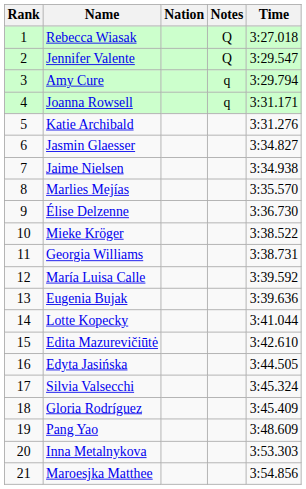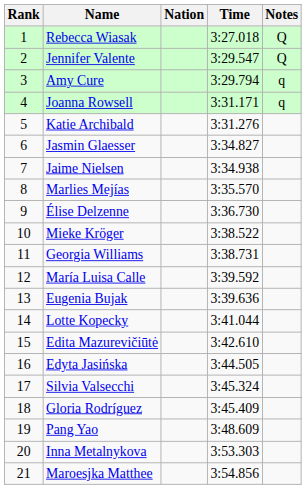columns swapped: Time <-> Notes
